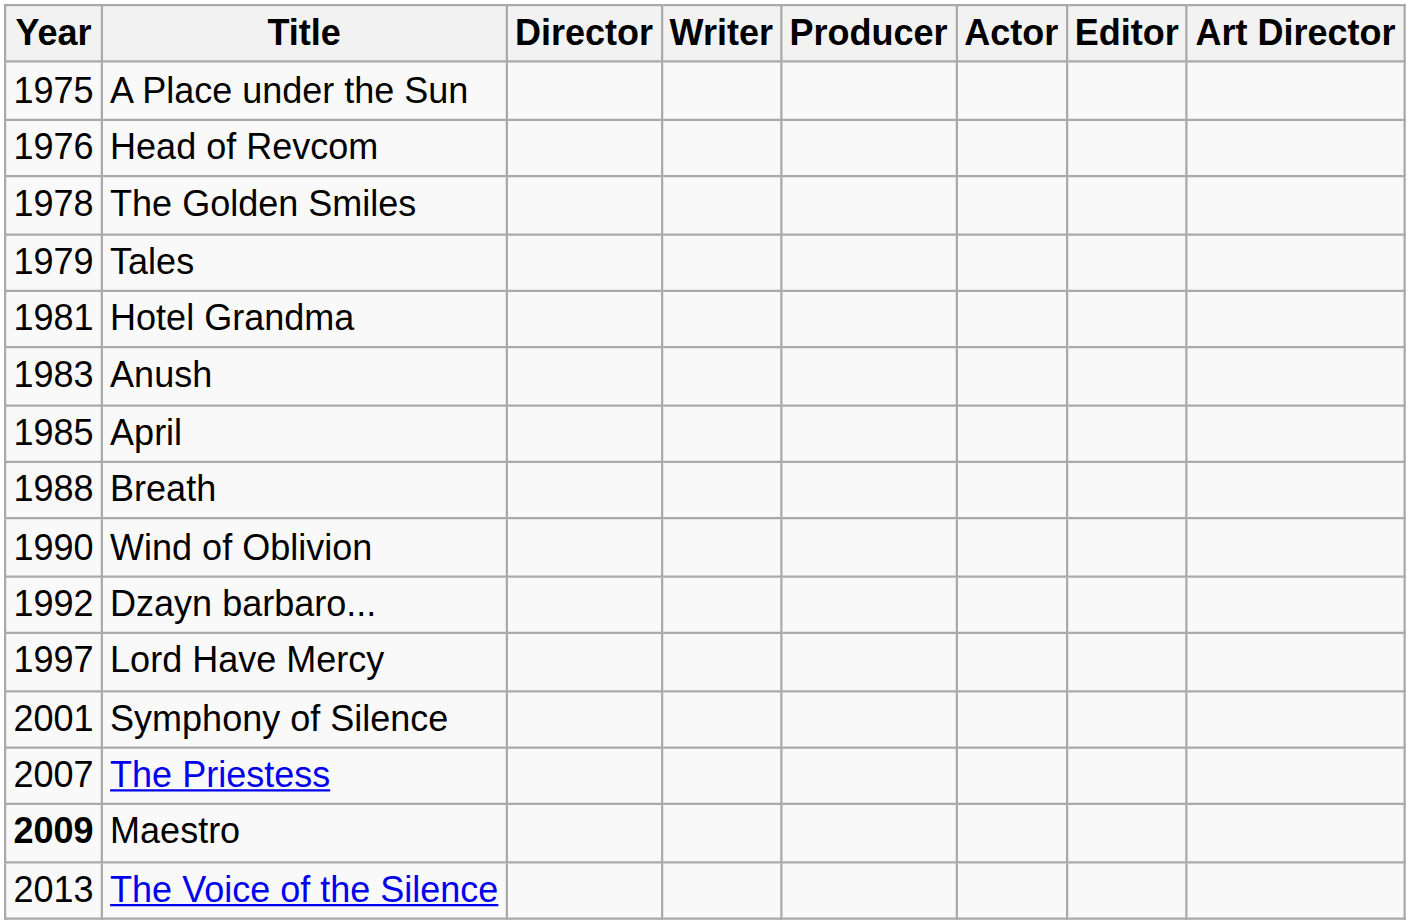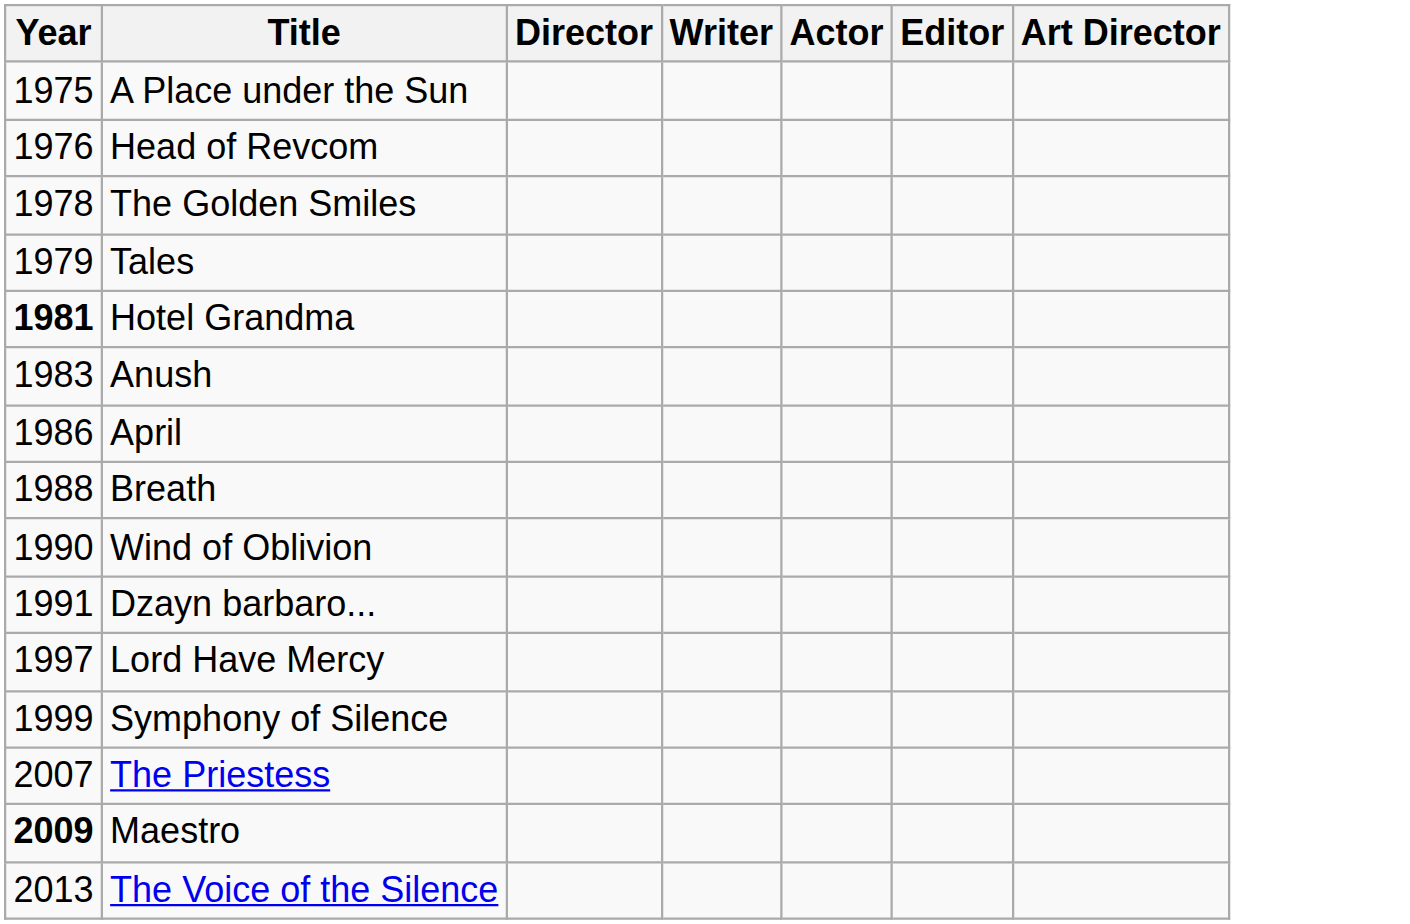- column: Producer
Hotel Grandma | Year: normal -> bold
April | Year: 1985 -> 1986
Dzayn barbaro... | Year: 1992 -> 1991
Symphony of Silence | Year: 2001 -> 1999
